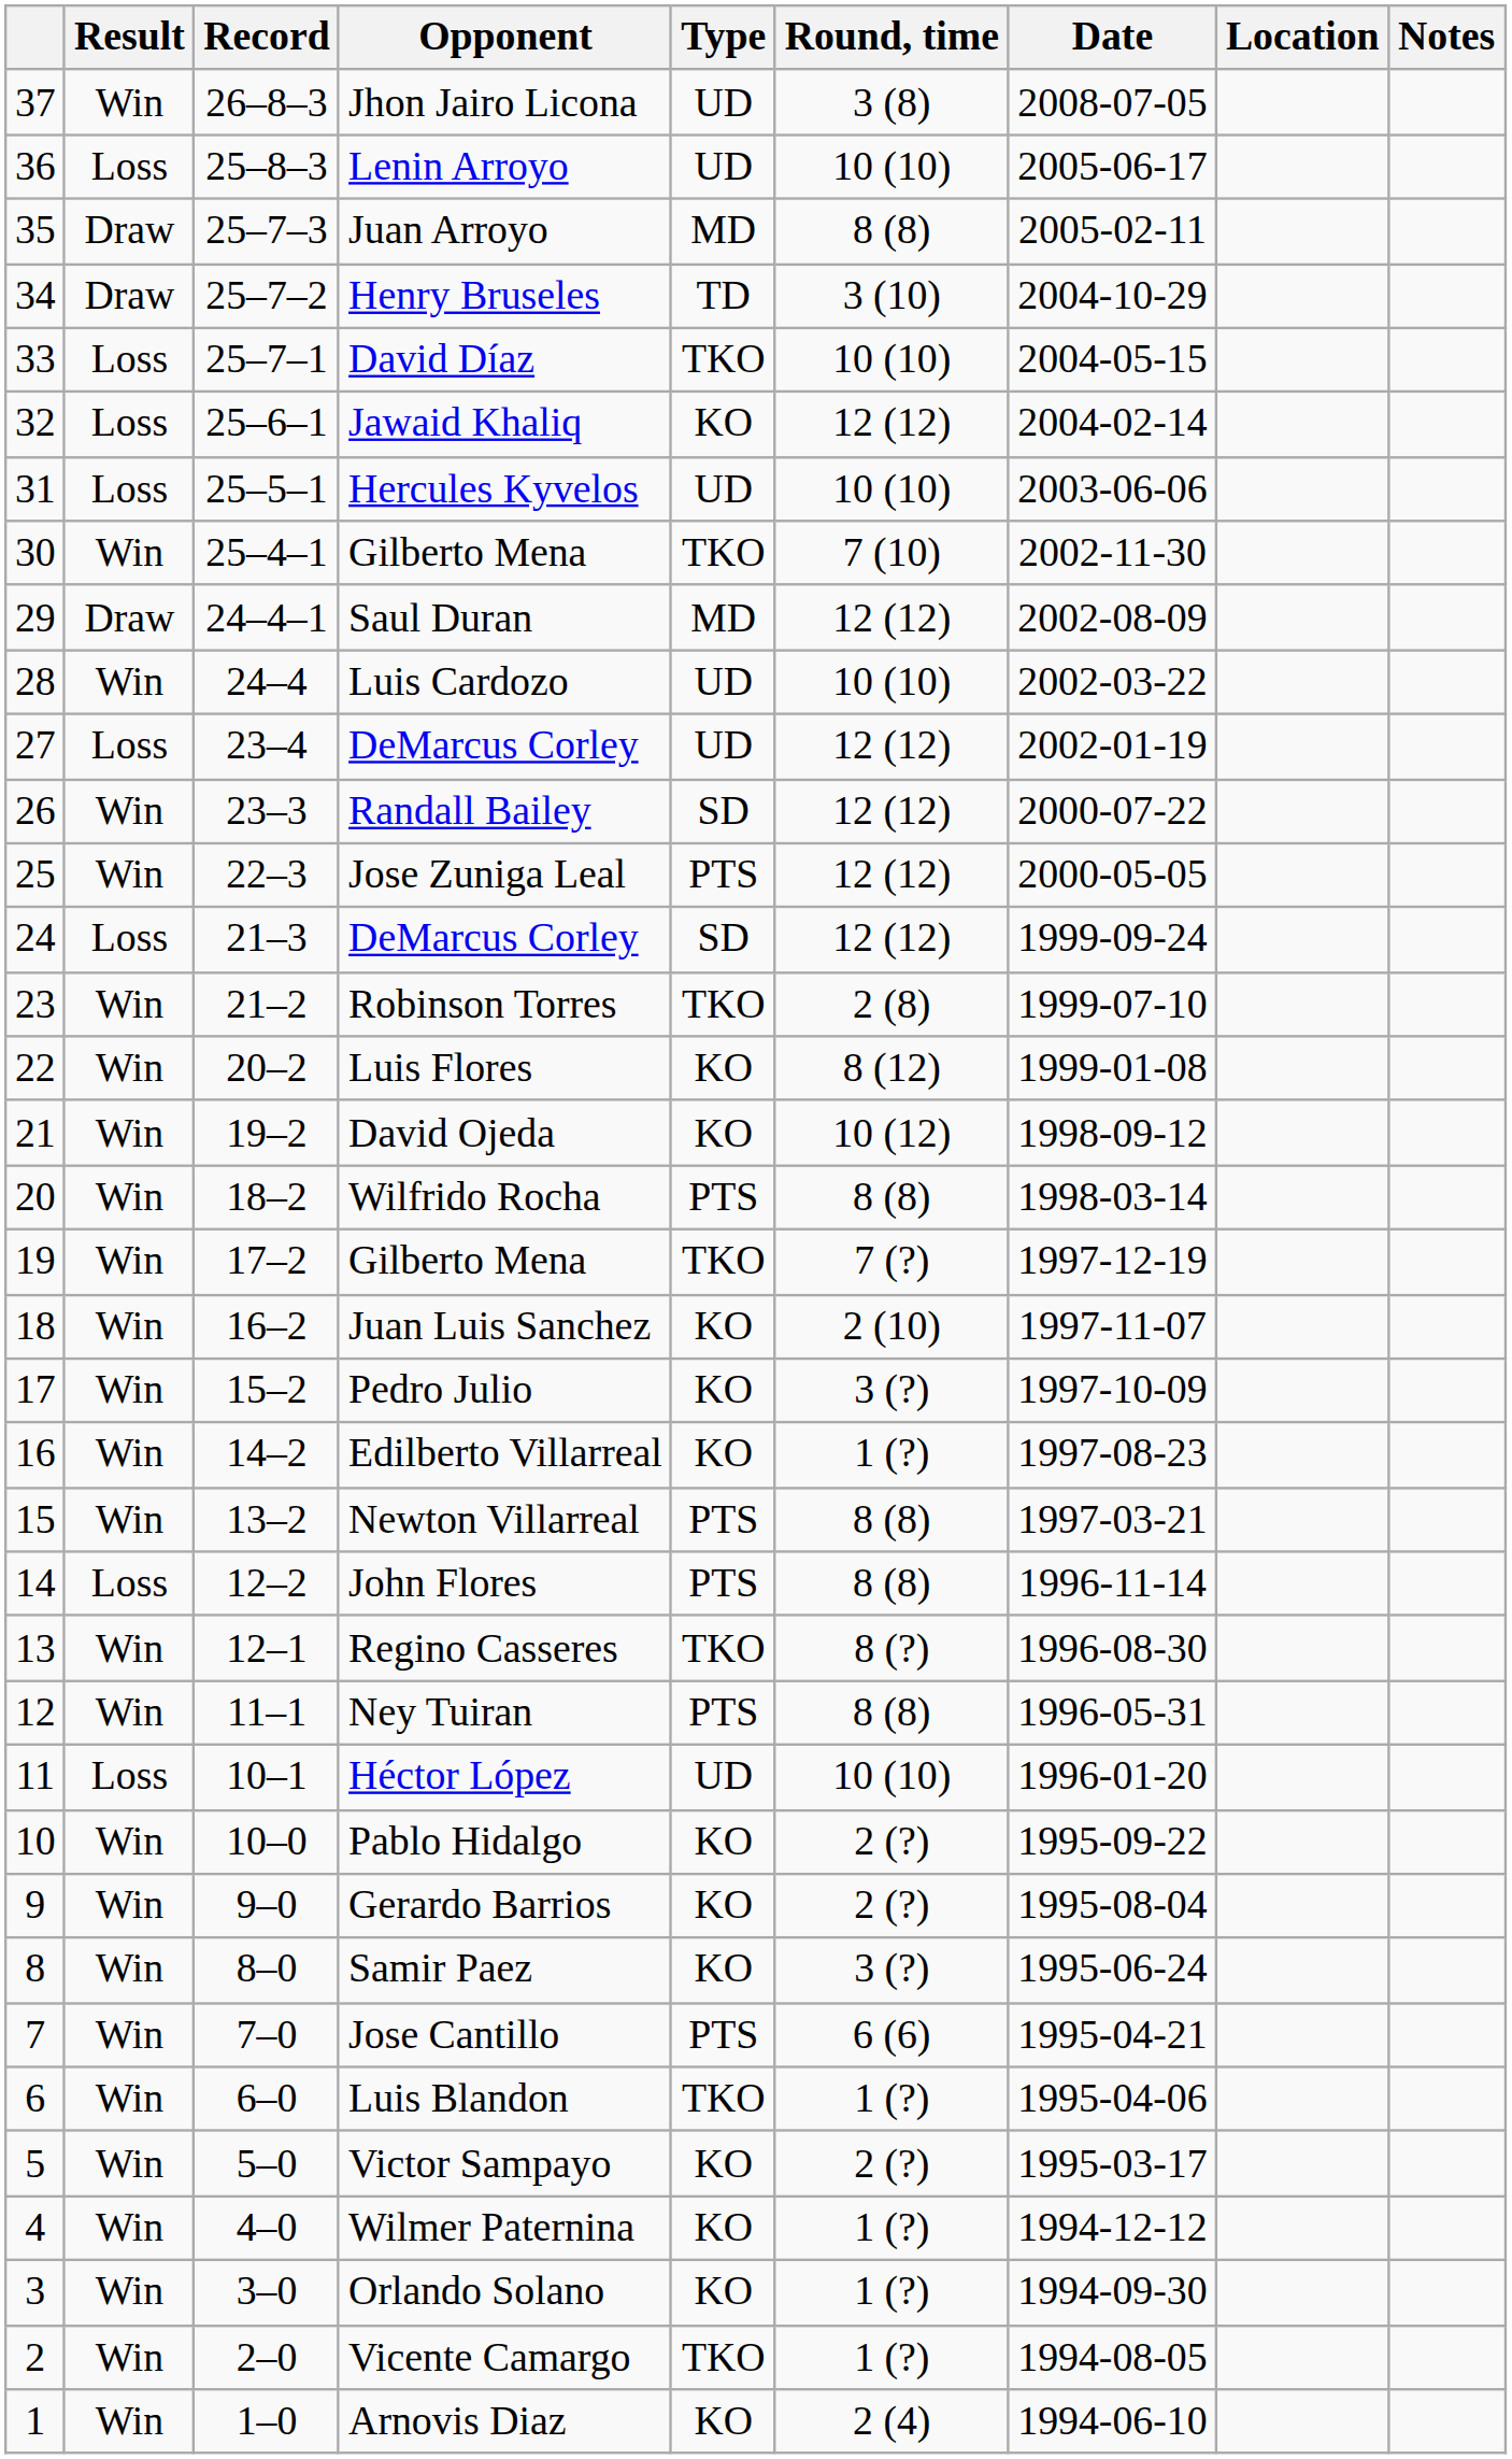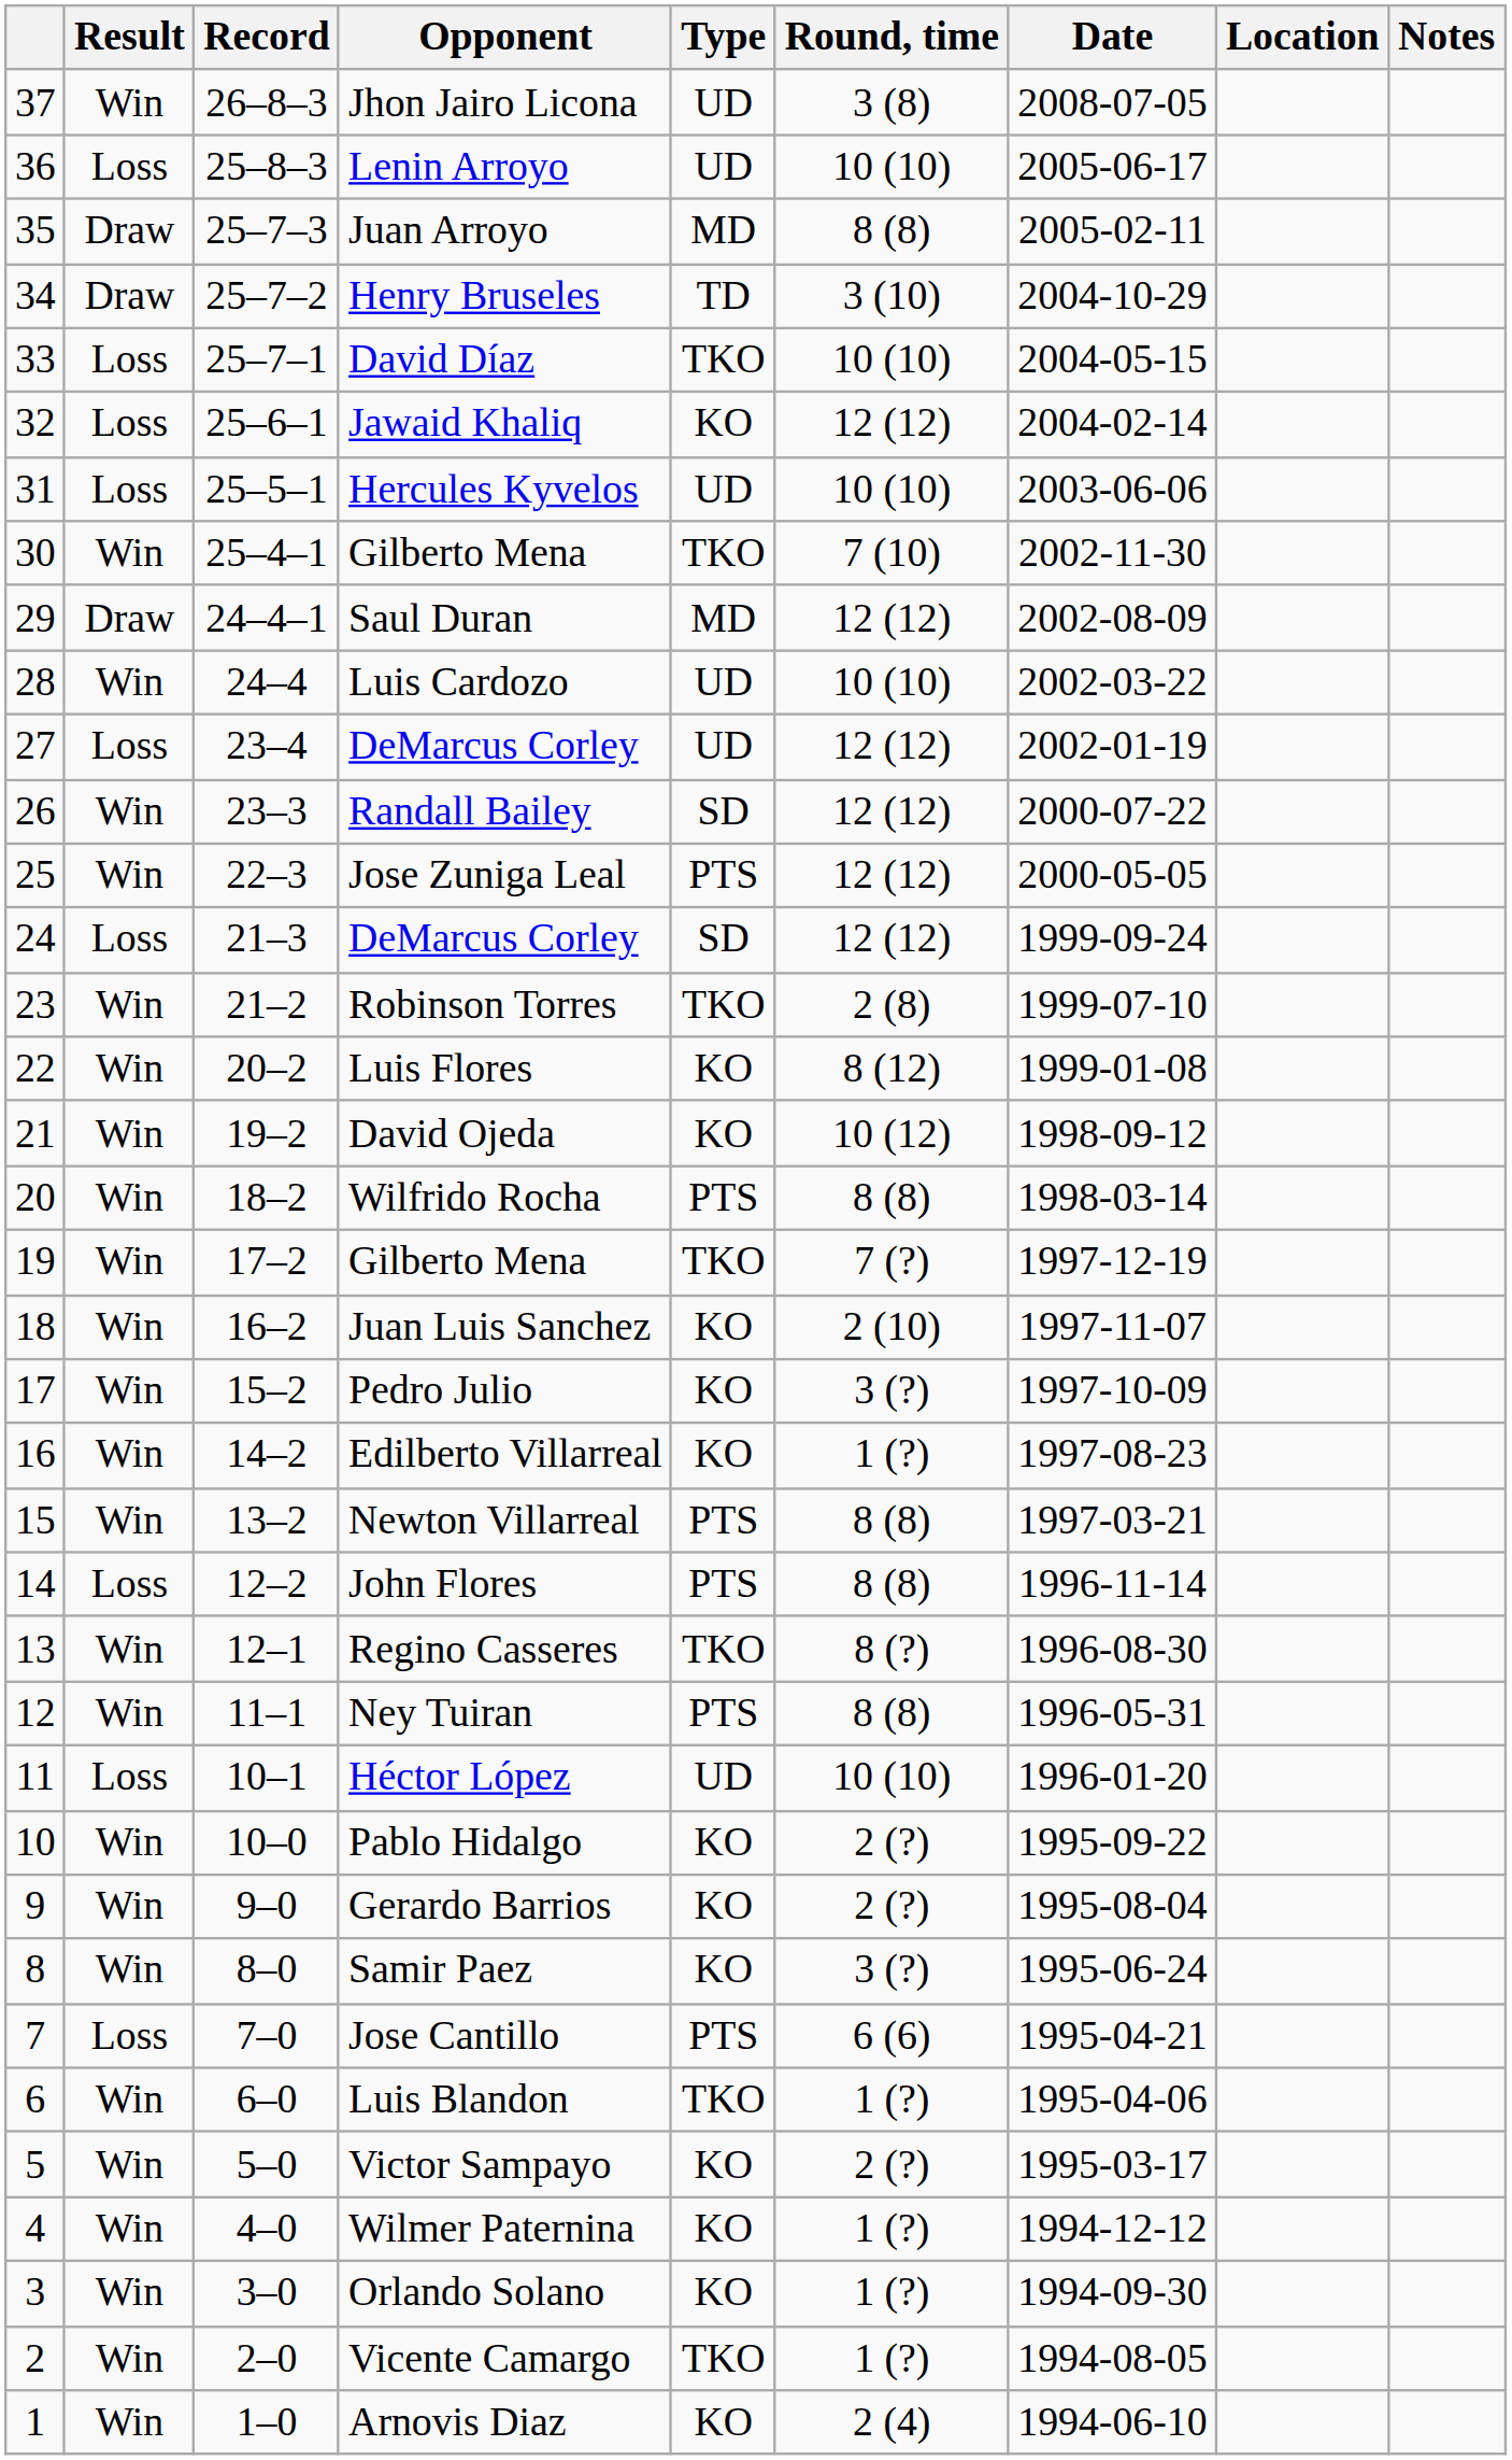Jose Cantillo | Result: Win -> Loss
